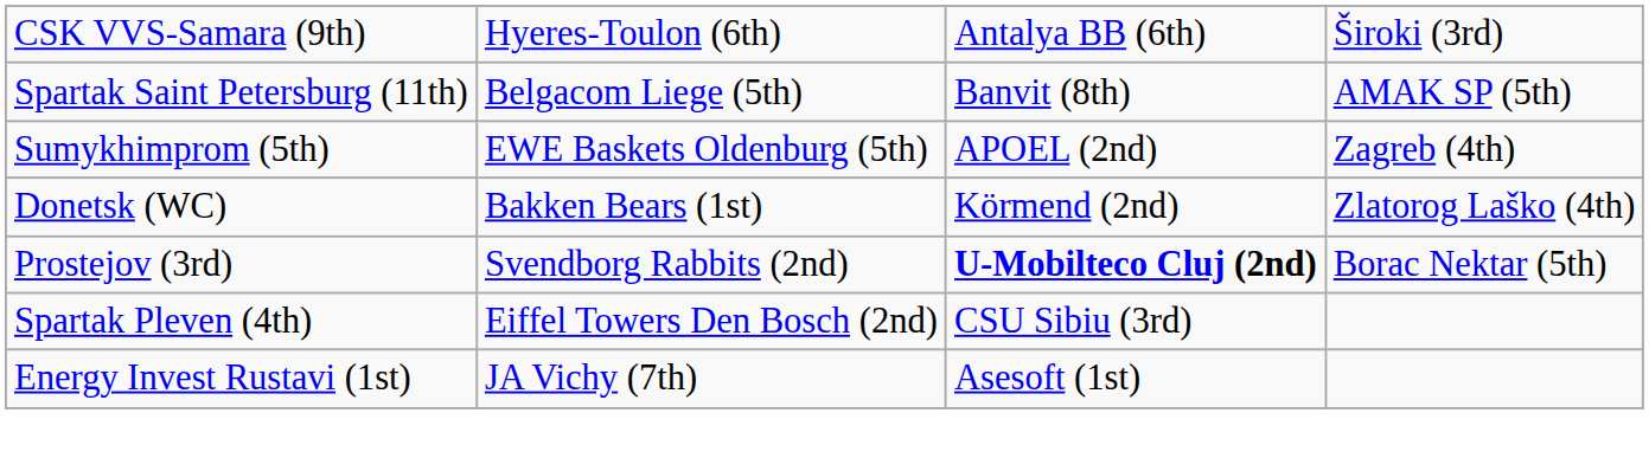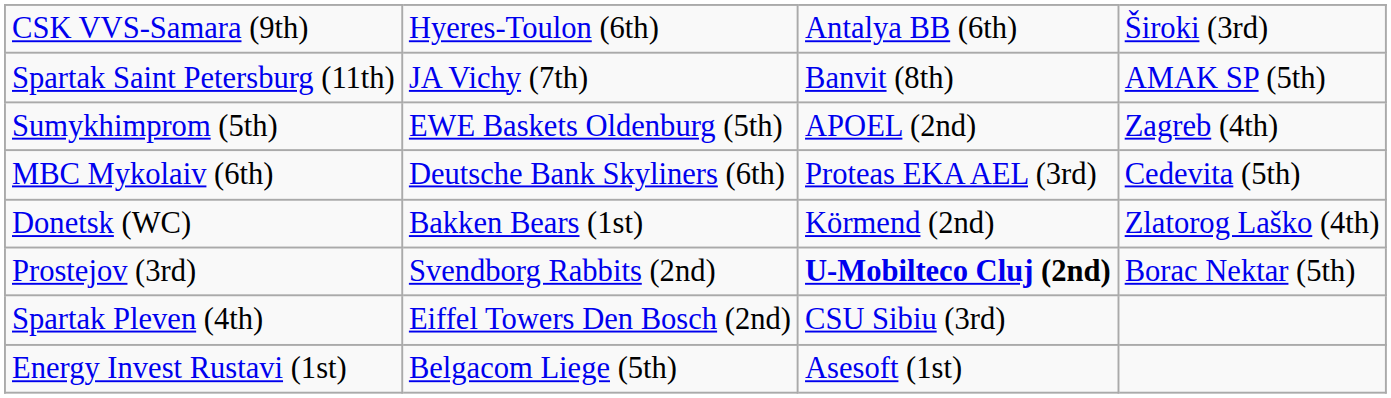Spartak Saint Petersburg (11th) | column 2: Belgacom Liege (5th) -> JA Vichy (7th)
+ row: MBC Mykolaiv (6th) | Deutsche Bank Skyliners (6th) | Proteas EKA AEL (3rd) | Cedevita (5th)
Energy Invest Rustavi (1st) | column 2: JA Vichy (7th) -> Belgacom Liege (5th)
